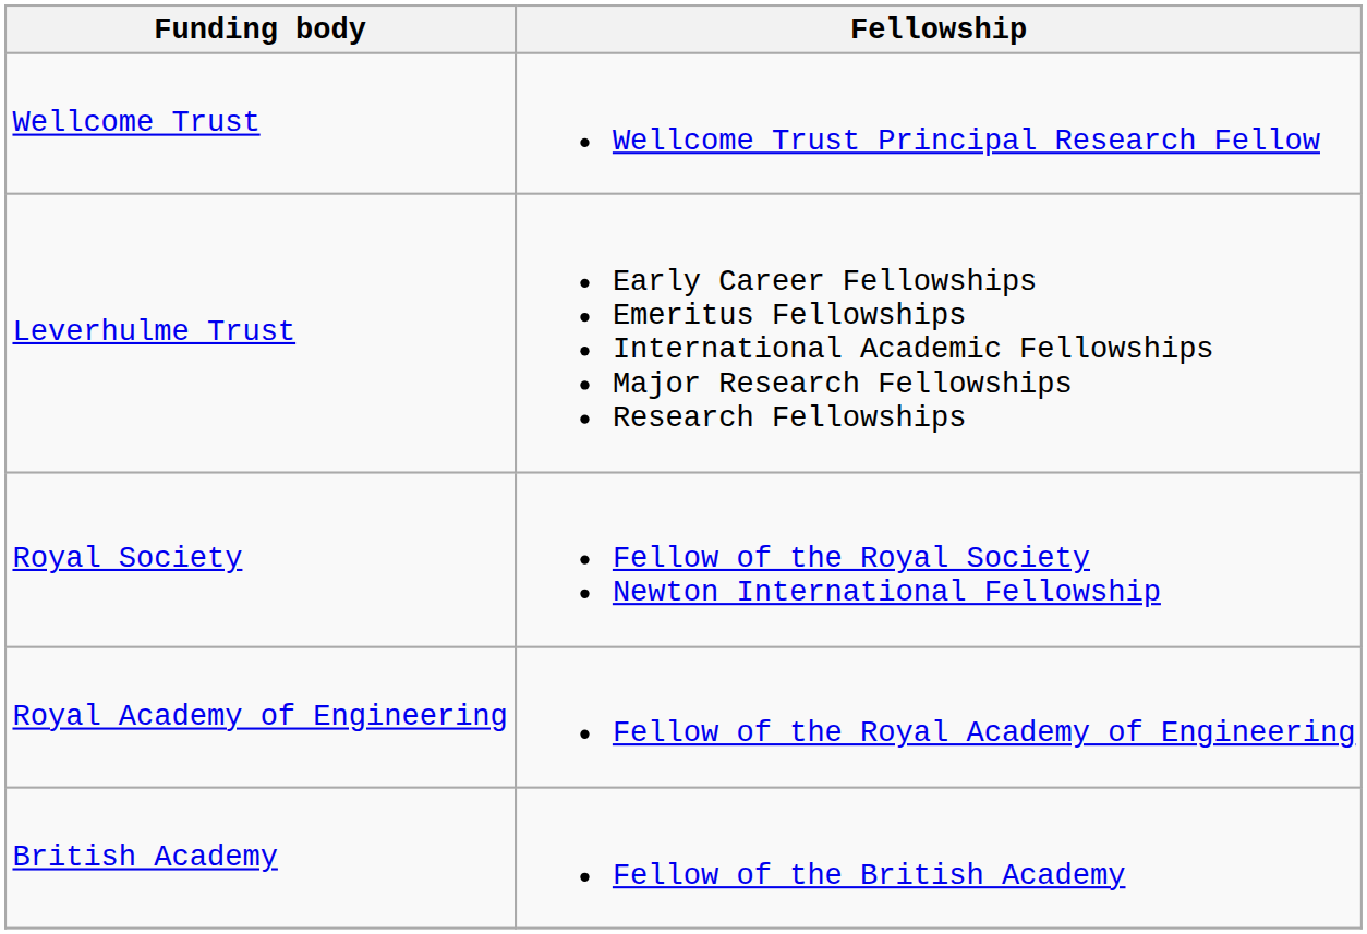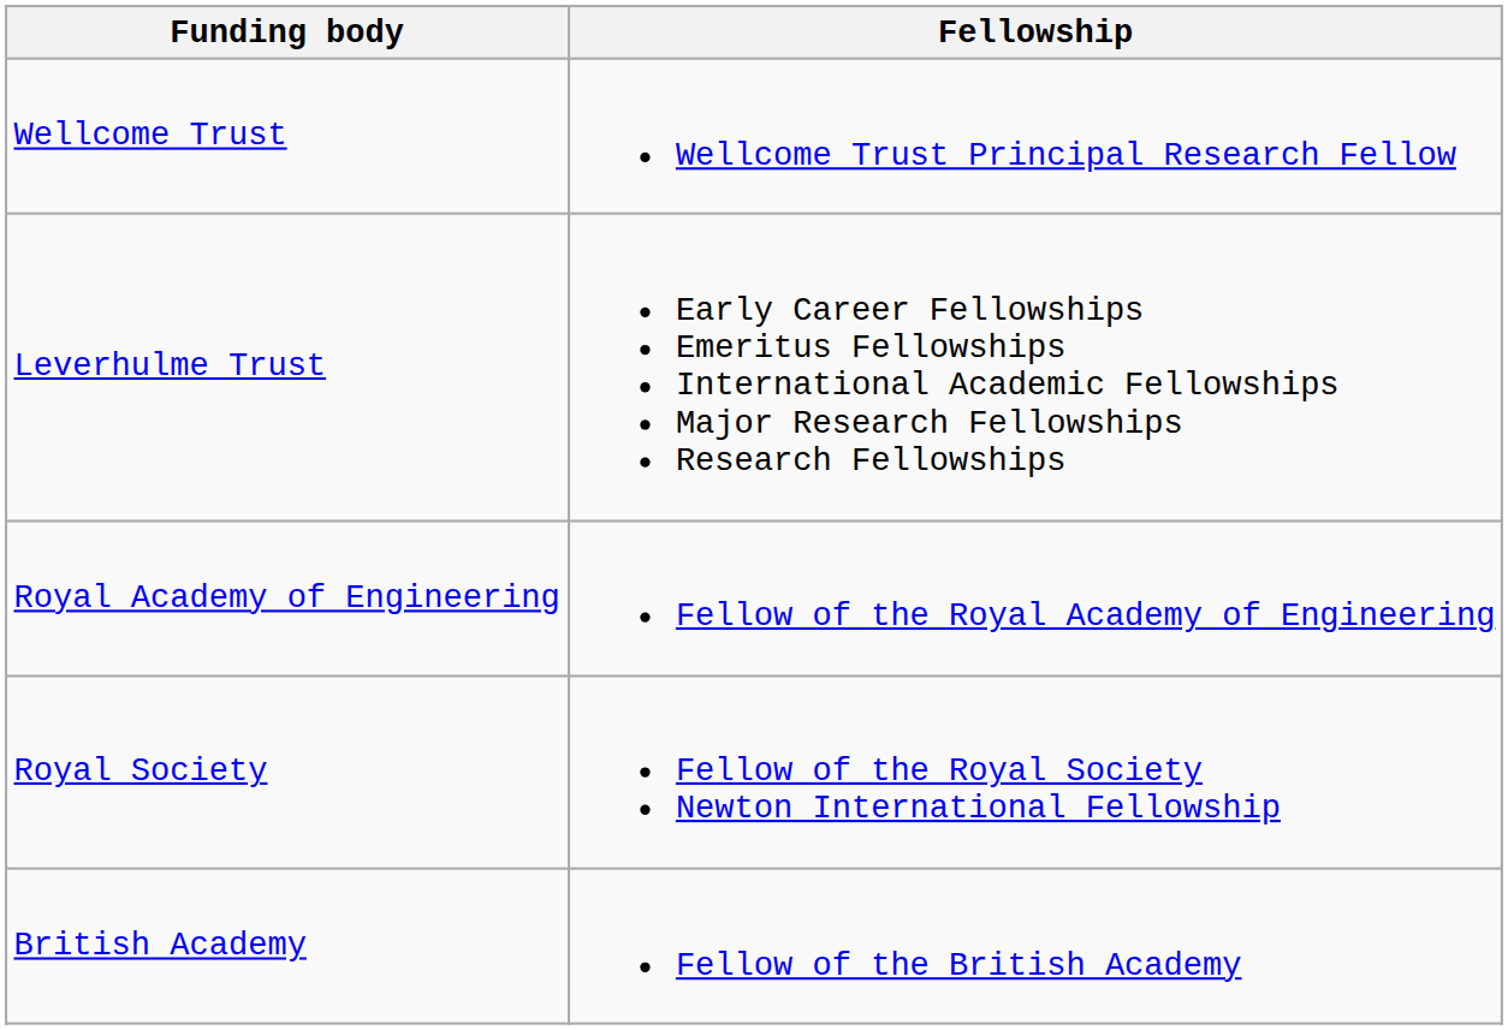rows swapped: Royal Society <-> Royal Academy of Engineering
